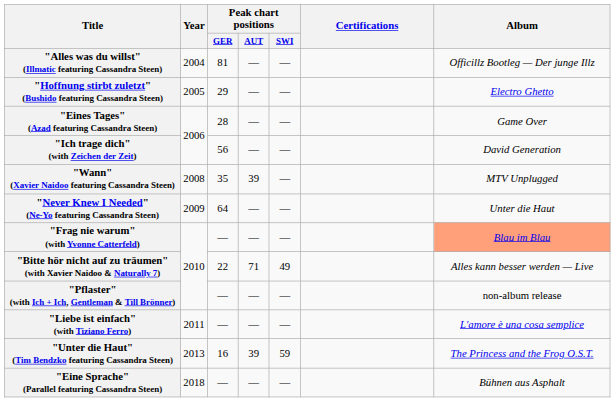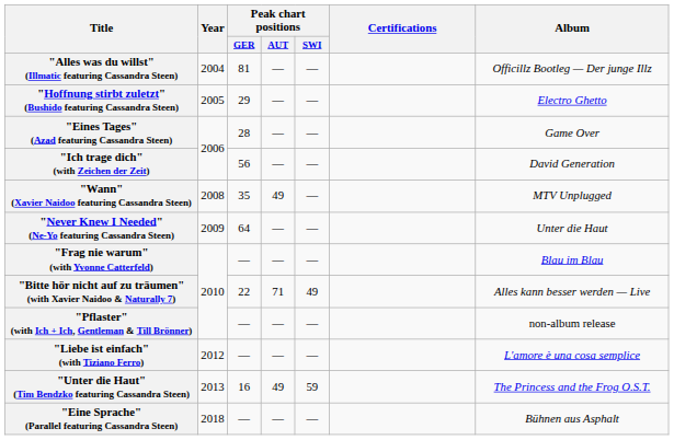"Wann" (Xavier Naidoo featuring Cassandra Steen) | Peak chart positions / AUT: 39 -> 49
"Frag nie warum" (with Yvonne Catterfeld) | Album: lightsalmon background -> no background
"Liebe ist einfach" (with Tiziano Ferro) | Year: 2011 -> 2012
"Unter die Haut" (Tim Bendzko featuring Cassandra Steen) | Peak chart positions / AUT: 39 -> 49
